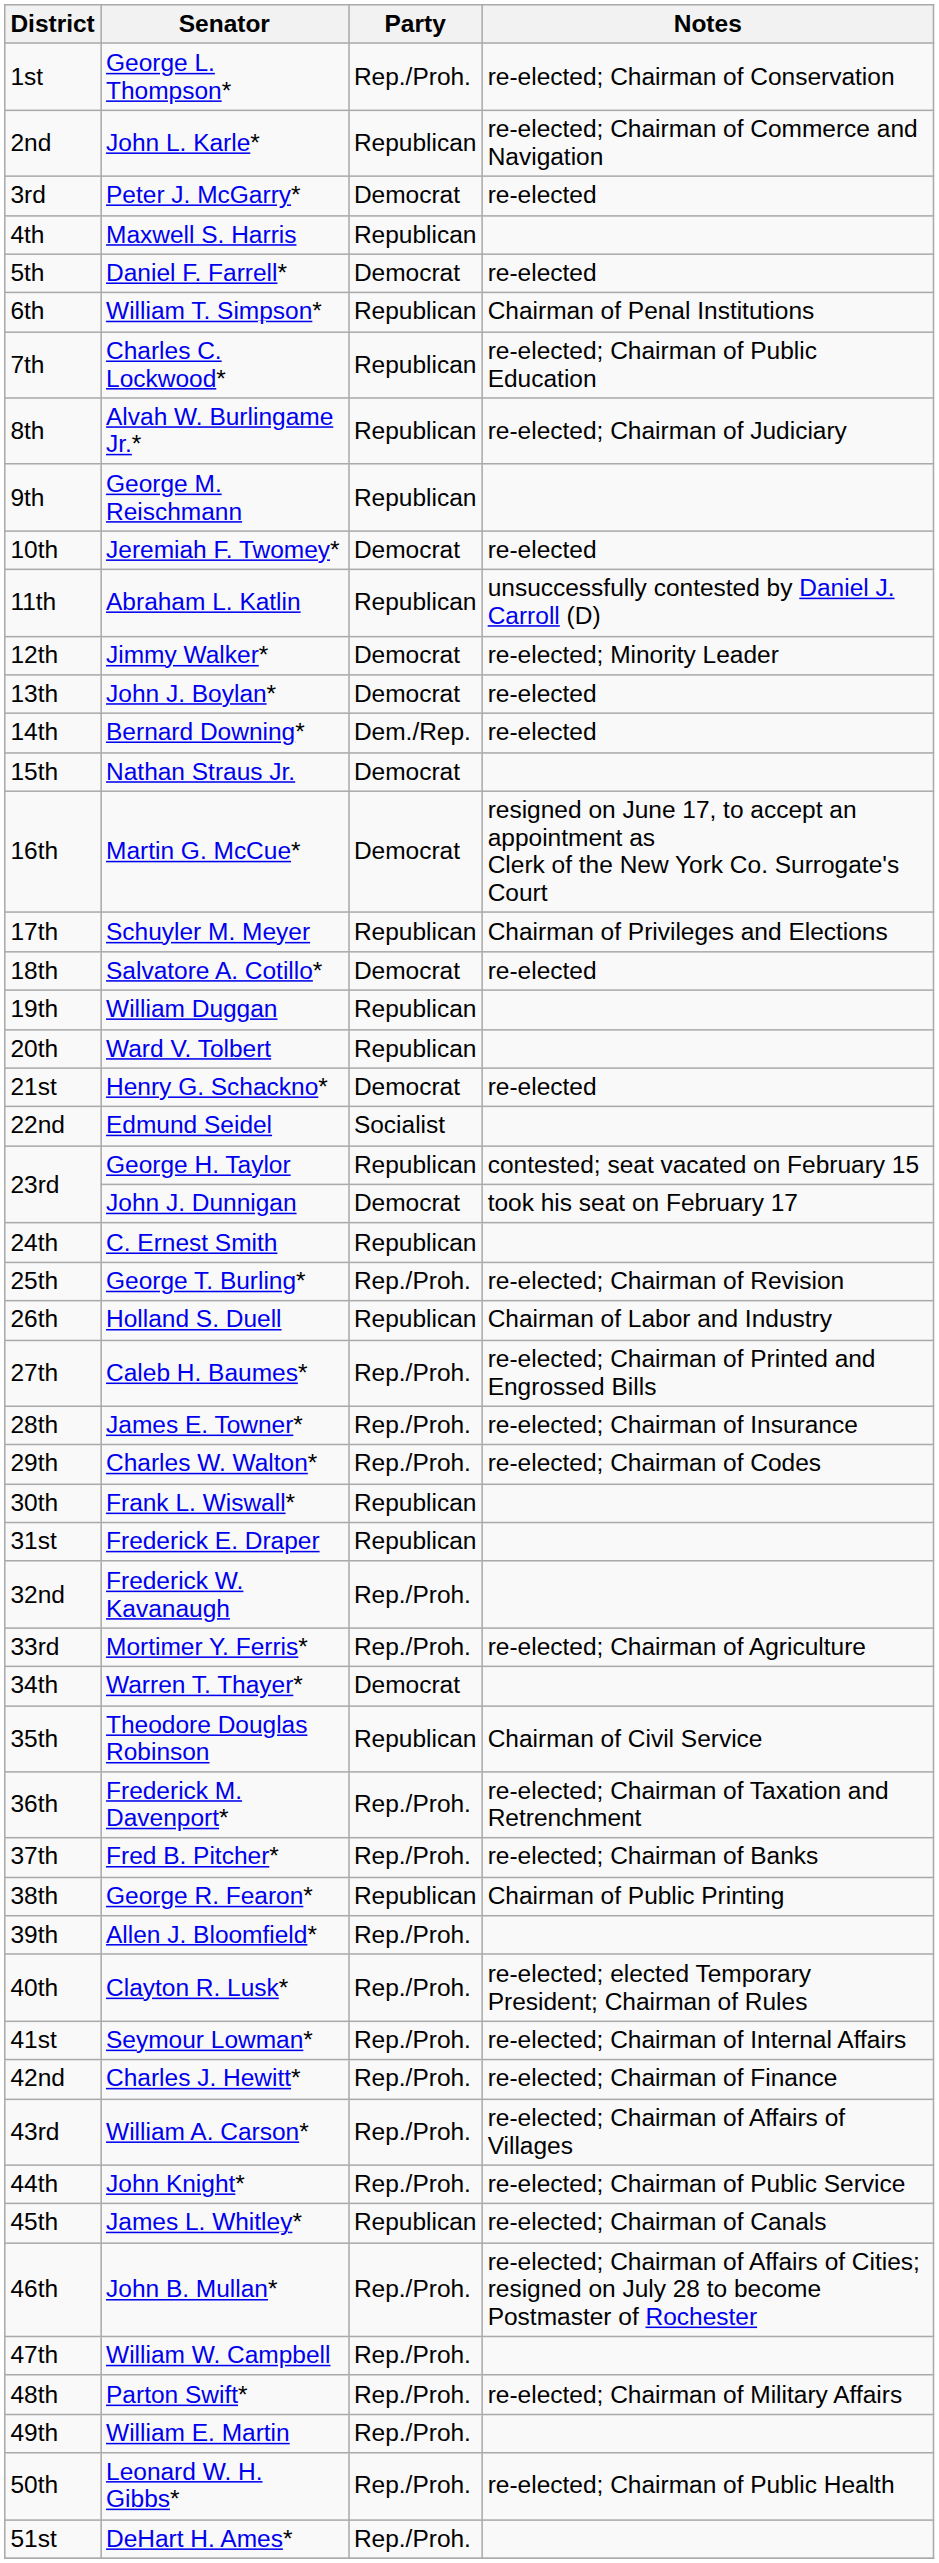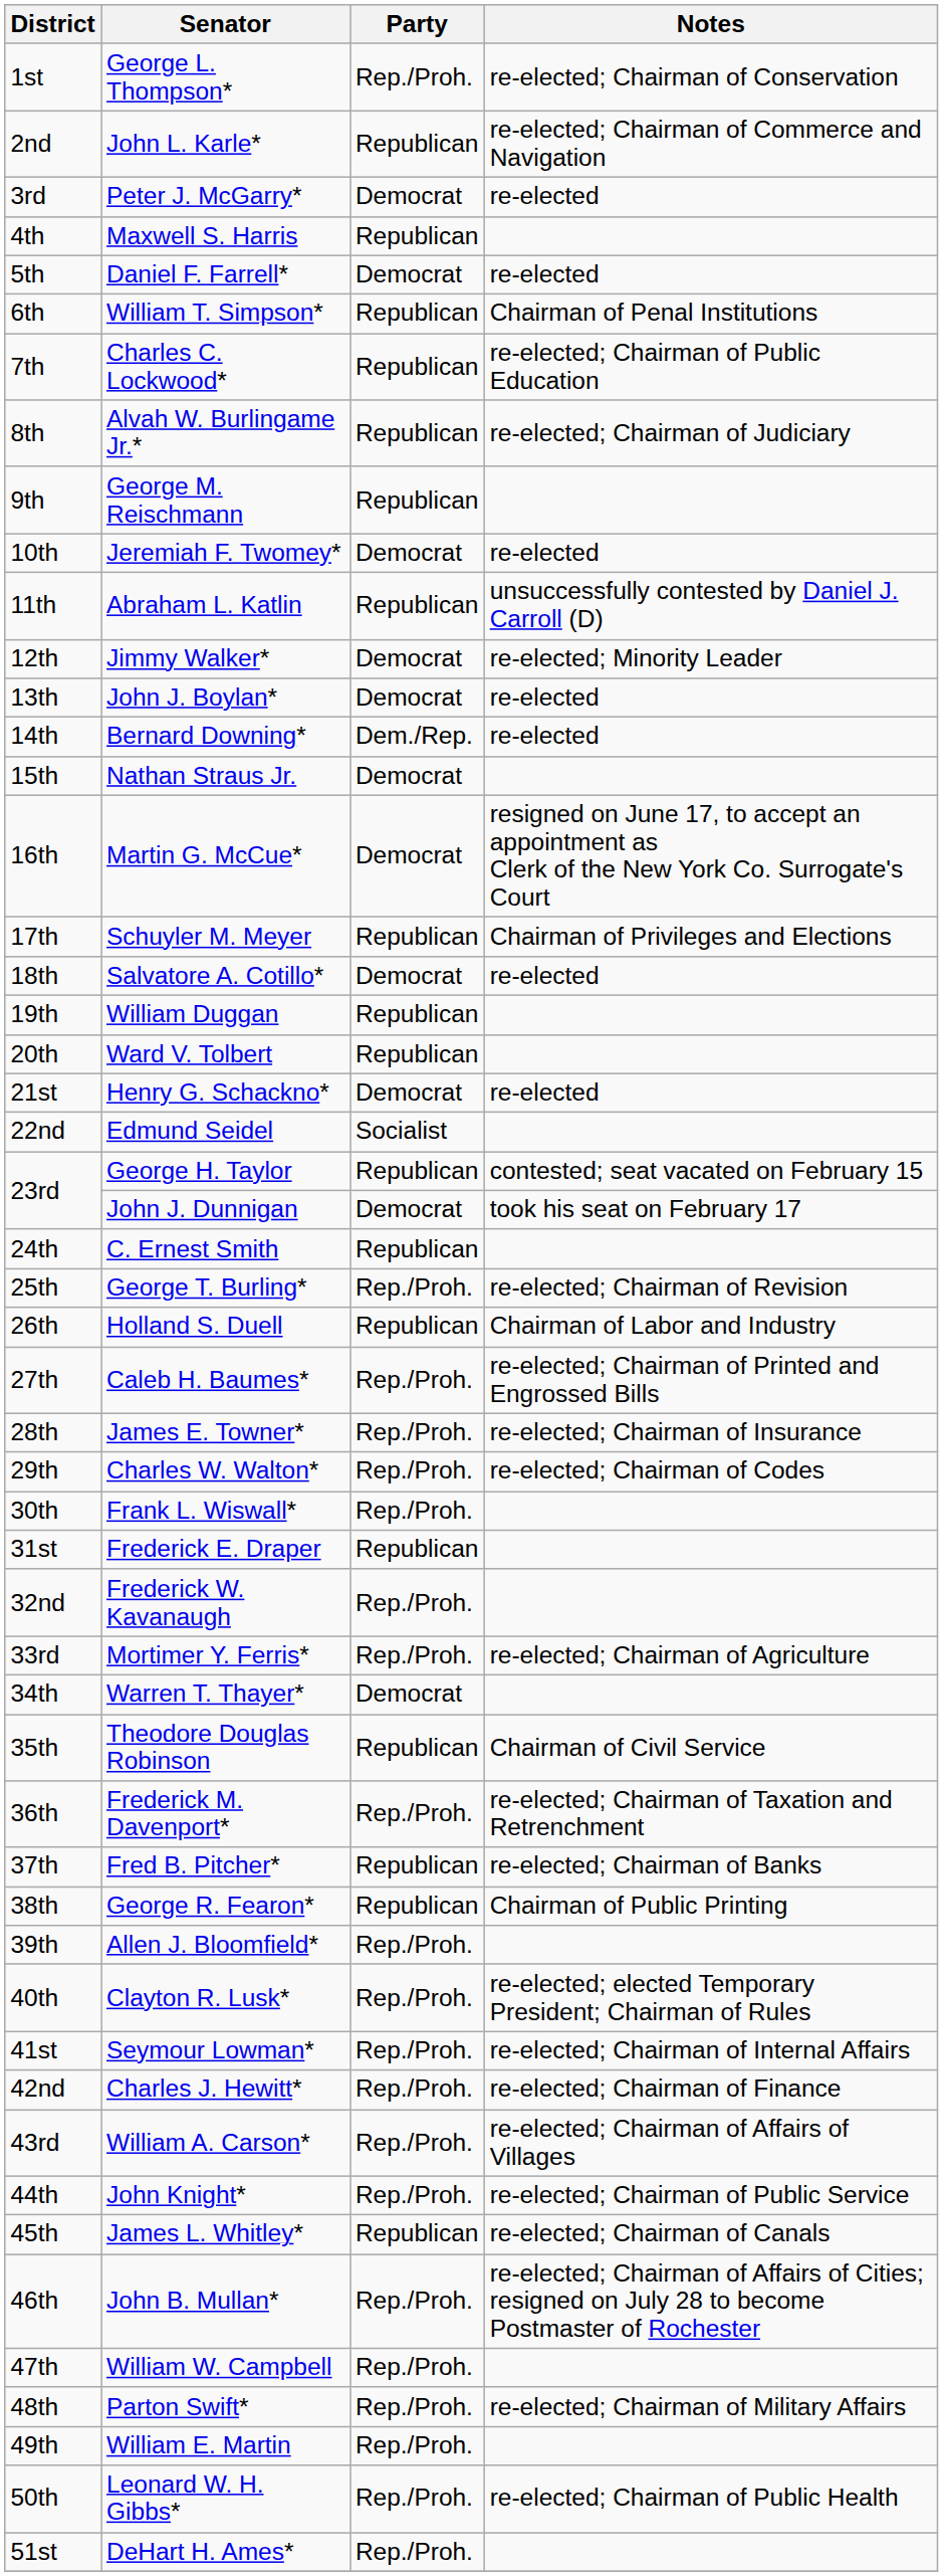Frank L. Wiswall* | Party: Republican -> Rep./Proh.
Fred B. Pitcher* | Party: Rep./Proh. -> Republican
